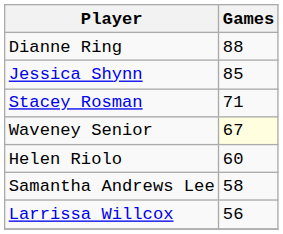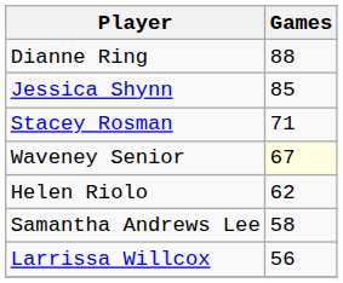Helen Riolo | Games: 60 -> 62
